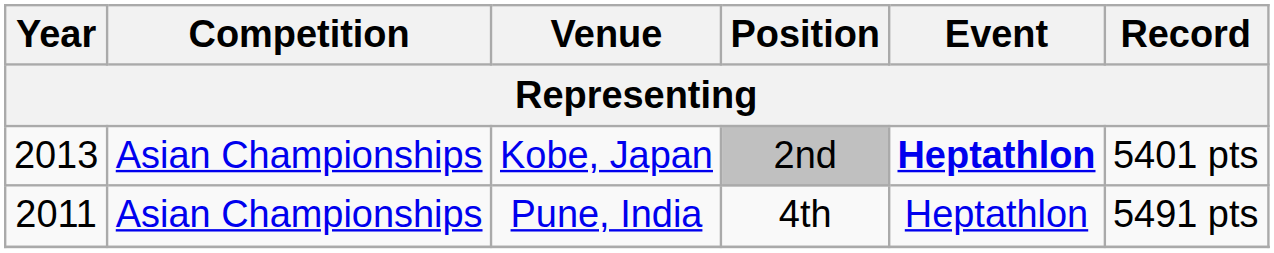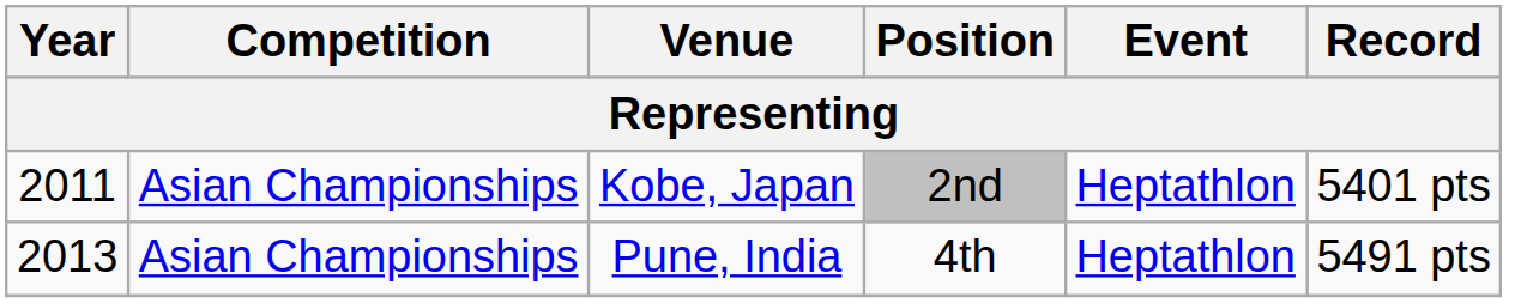Kobe, Japan | Year: 2013 -> 2011
Kobe, Japan | Event: bold -> normal
Pune, India | Year: 2011 -> 2013
